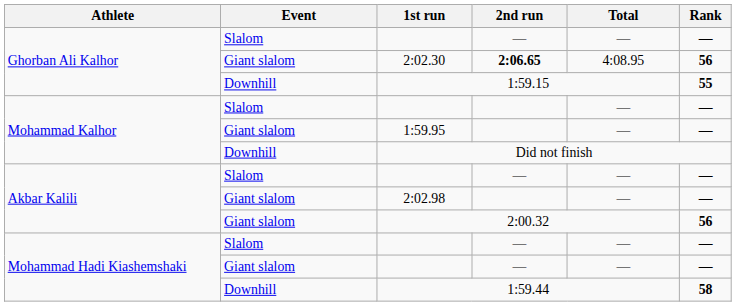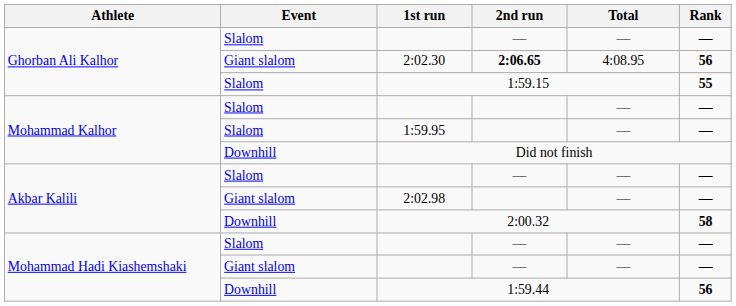1:59.15 | Event: Downhill -> Slalom
1:59.95 | Event: Giant slalom -> Slalom
2:00.32 | Event: Giant slalom -> Downhill
2:00.32 | Rank: 56 -> 58
1:59.44 | Rank: 58 -> 56
